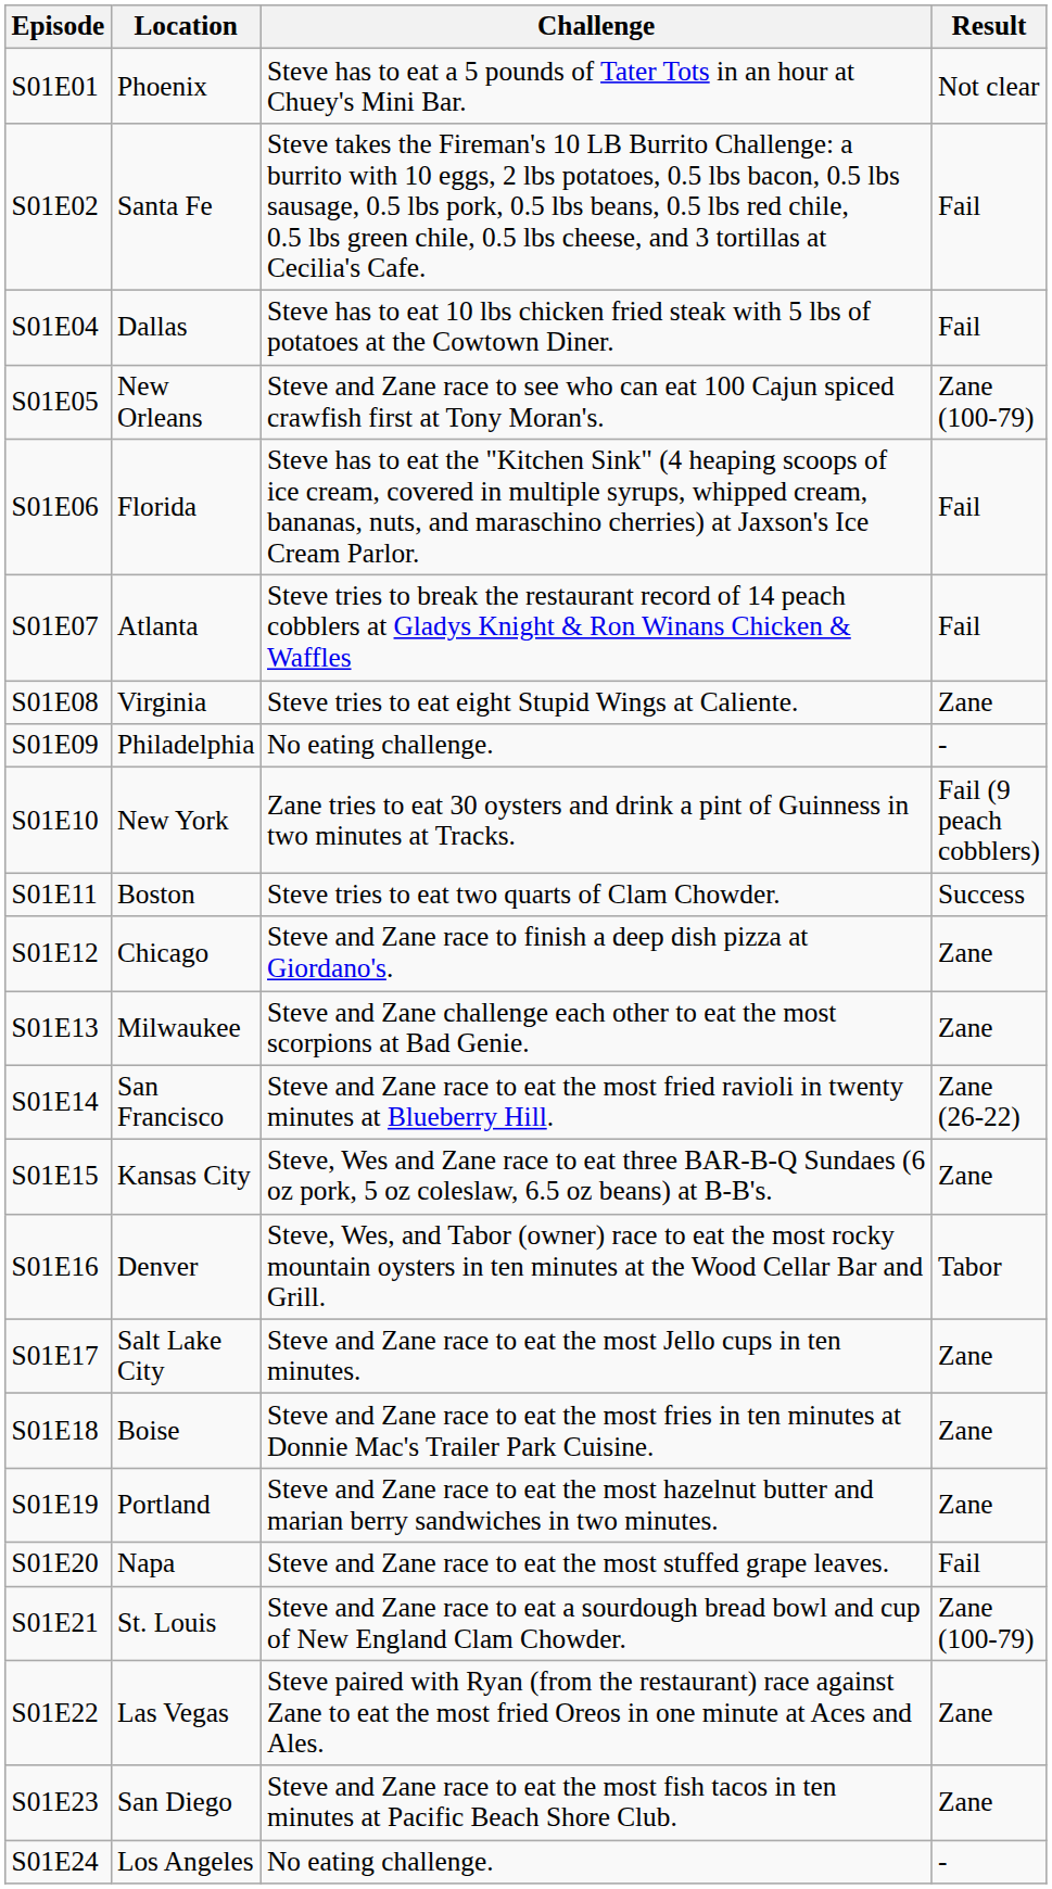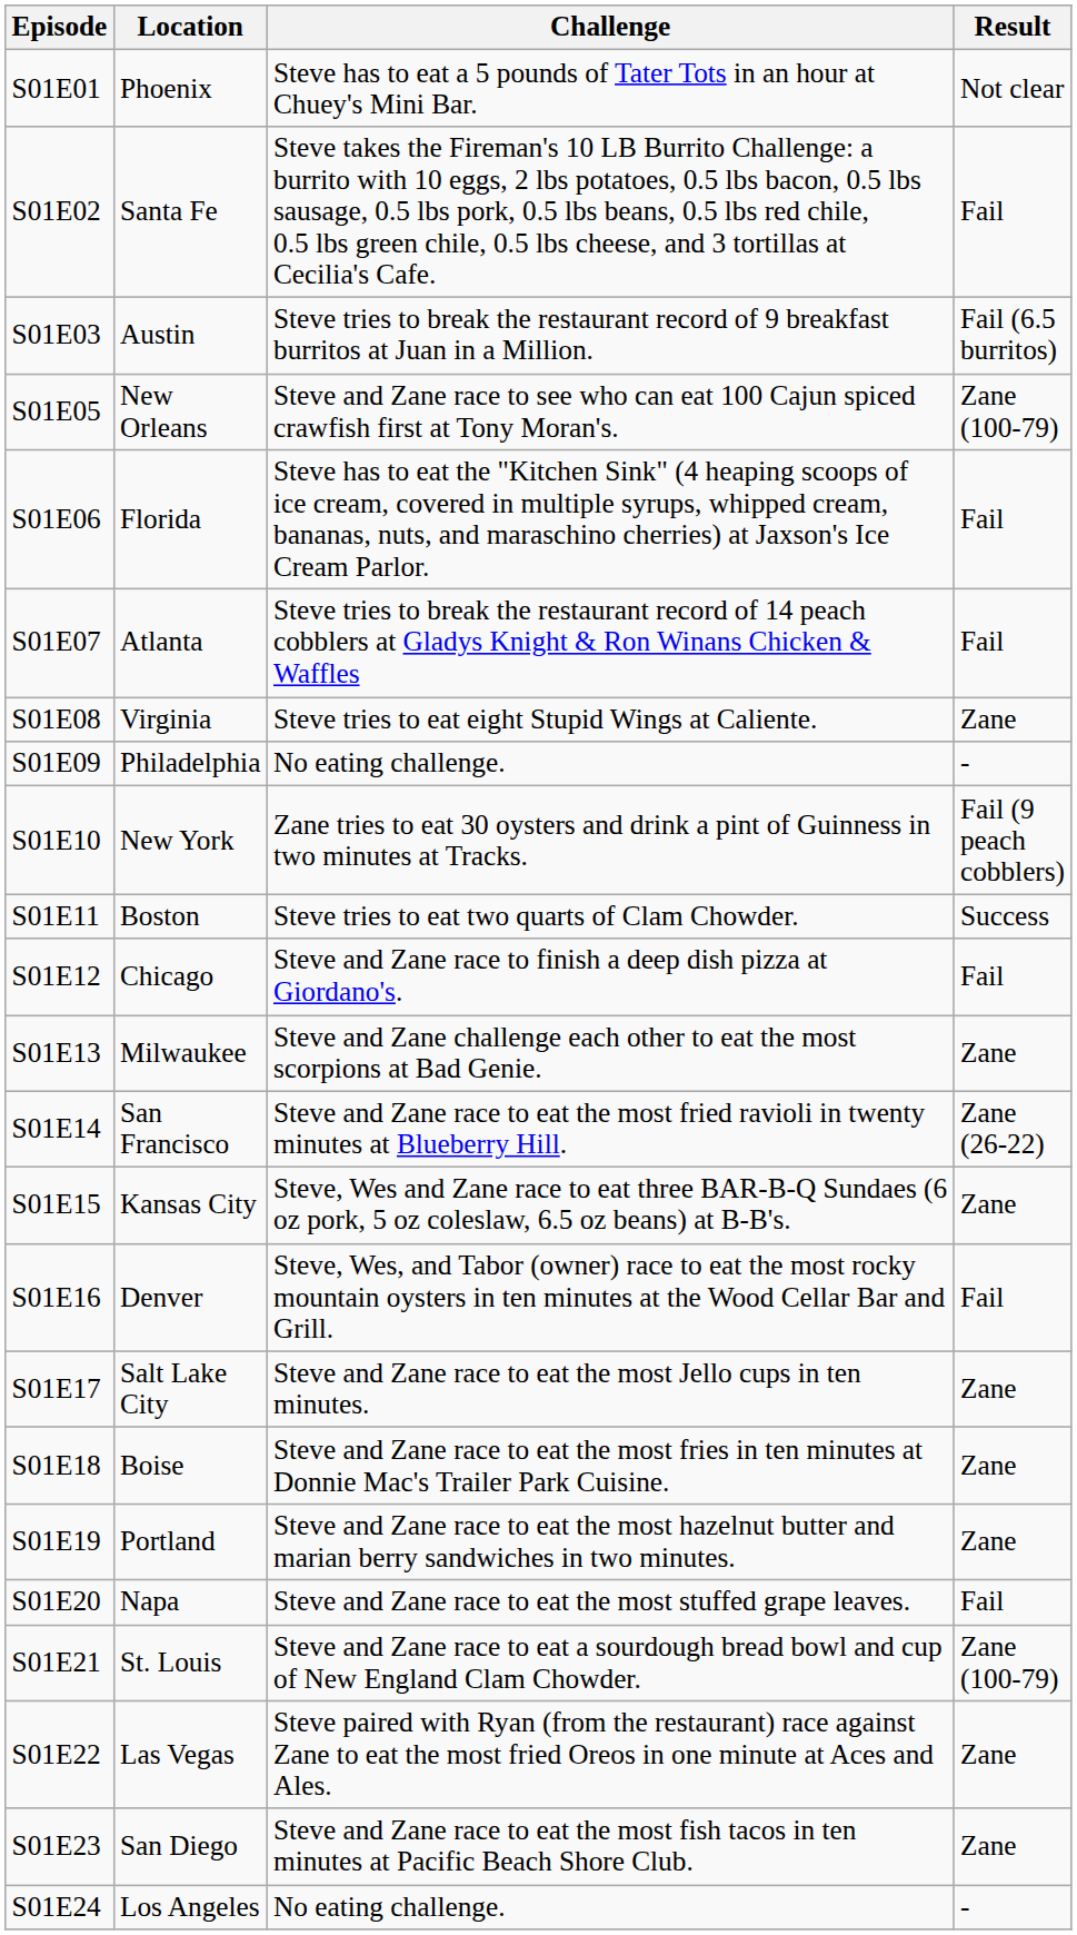+ row: S01E03 | Austin | Steve tries to break the restaurant record of 9 breakfast burritos at Juan in a Million. | Fail (6.5 burritos)
- row: S01E04 | Dallas | Steve has to eat 10 lbs chicken fried steak with 5 lbs of potatoes at the Cowtown Diner. | Fail
S01E12 | Result: Zane -> Fail
S01E16 | Result: Tabor -> Fail
